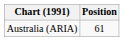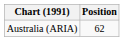Australia (ARIA) | Position: 61 -> 62
